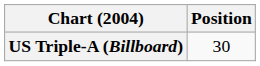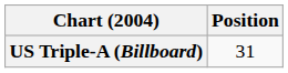US Triple-A (Billboard) | Position: 30 -> 31
